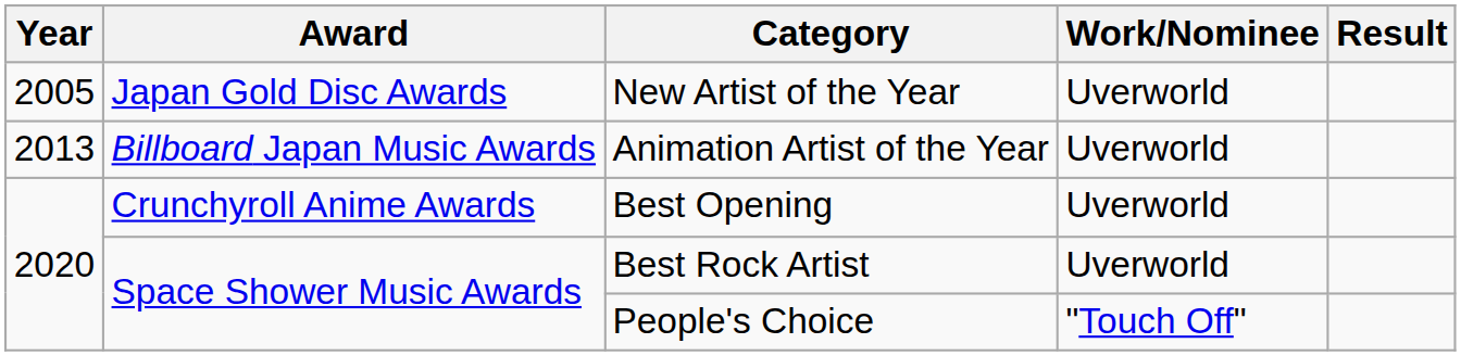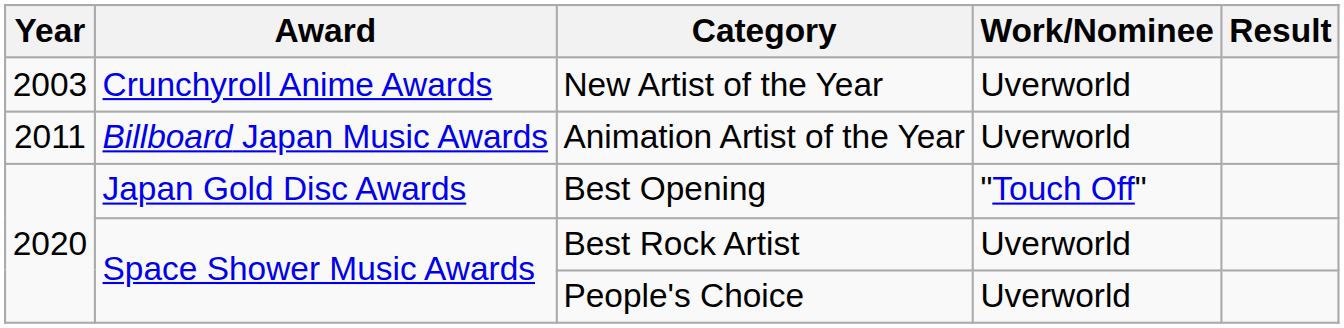New Artist of the Year | Year: 2005 -> 2003
New Artist of the Year | Award: Japan Gold Disc Awards -> Crunchyroll Anime Awards
Animation Artist of the Year | Year: 2013 -> 2011
Best Opening | Award: Crunchyroll Anime Awards -> Japan Gold Disc Awards
Best Opening | Work/Nominee: Uverworld -> "Touch Off"
People's Choice | Work/Nominee: "Touch Off" -> Uverworld
